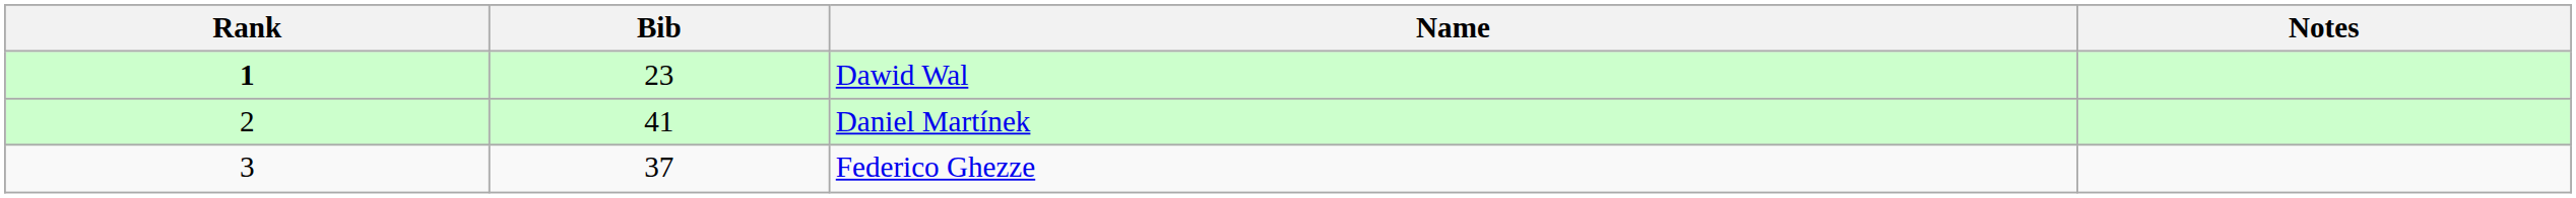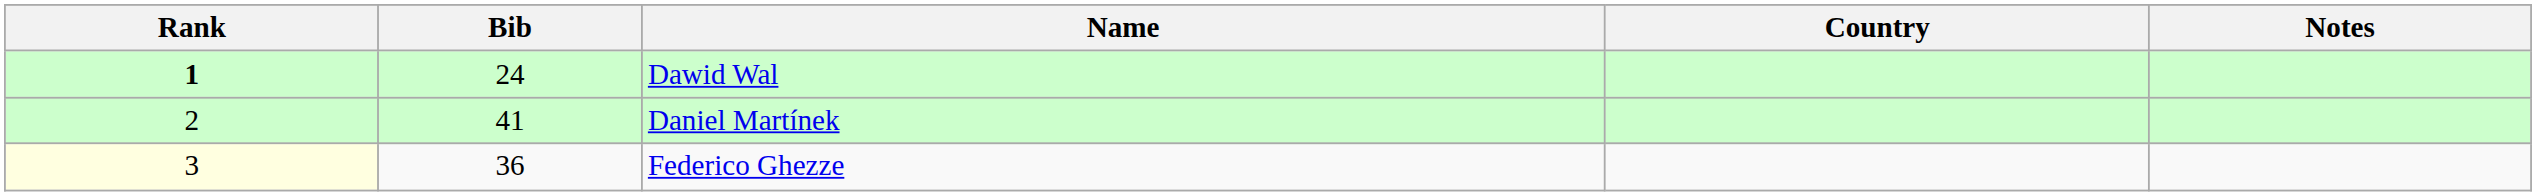+ column: Country
Dawid Wal | Bib: 23 -> 24
Federico Ghezze | Rank: no background -> lightyellow background
Federico Ghezze | Bib: 37 -> 36
